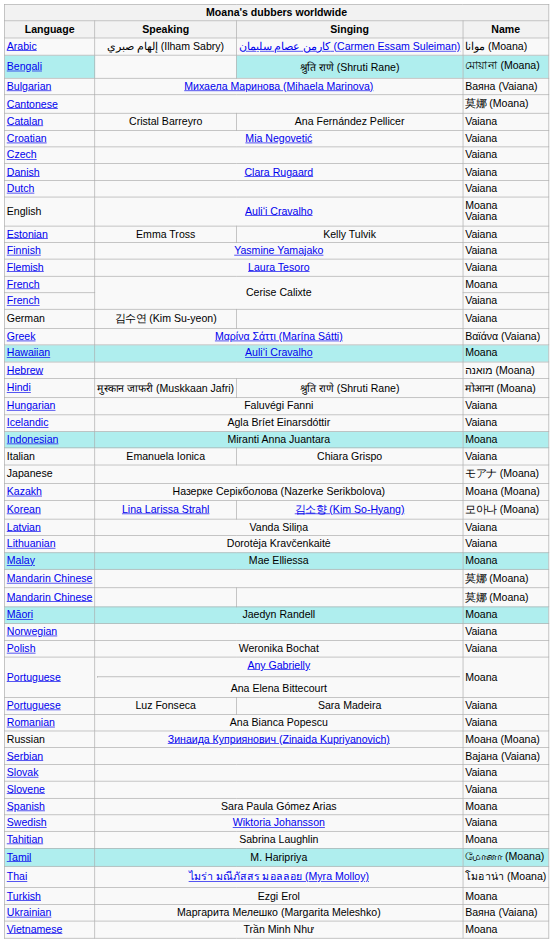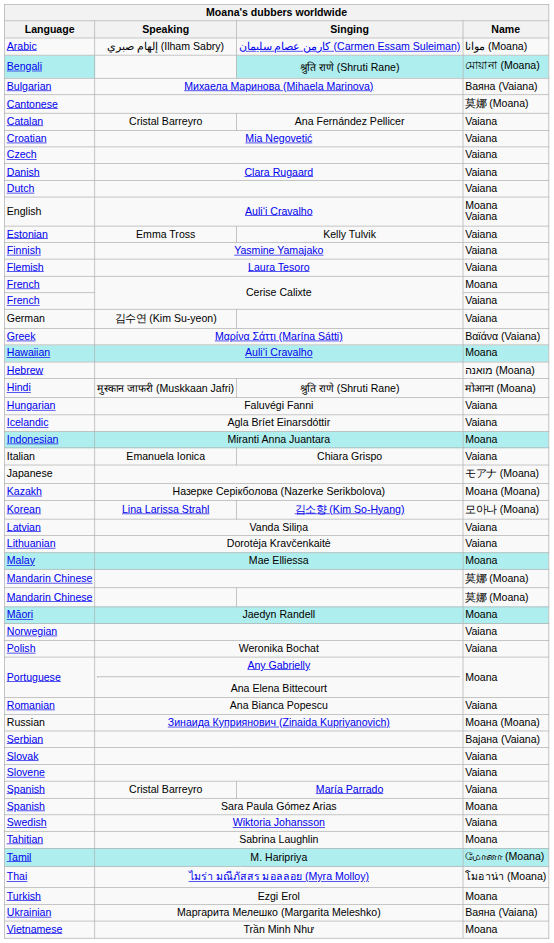- row: Portuguese | Luz Fonseca | Sara Madeira | Vaiana
+ row: Spanish | Cristal Barreyro | María Parrado | Vaiana
